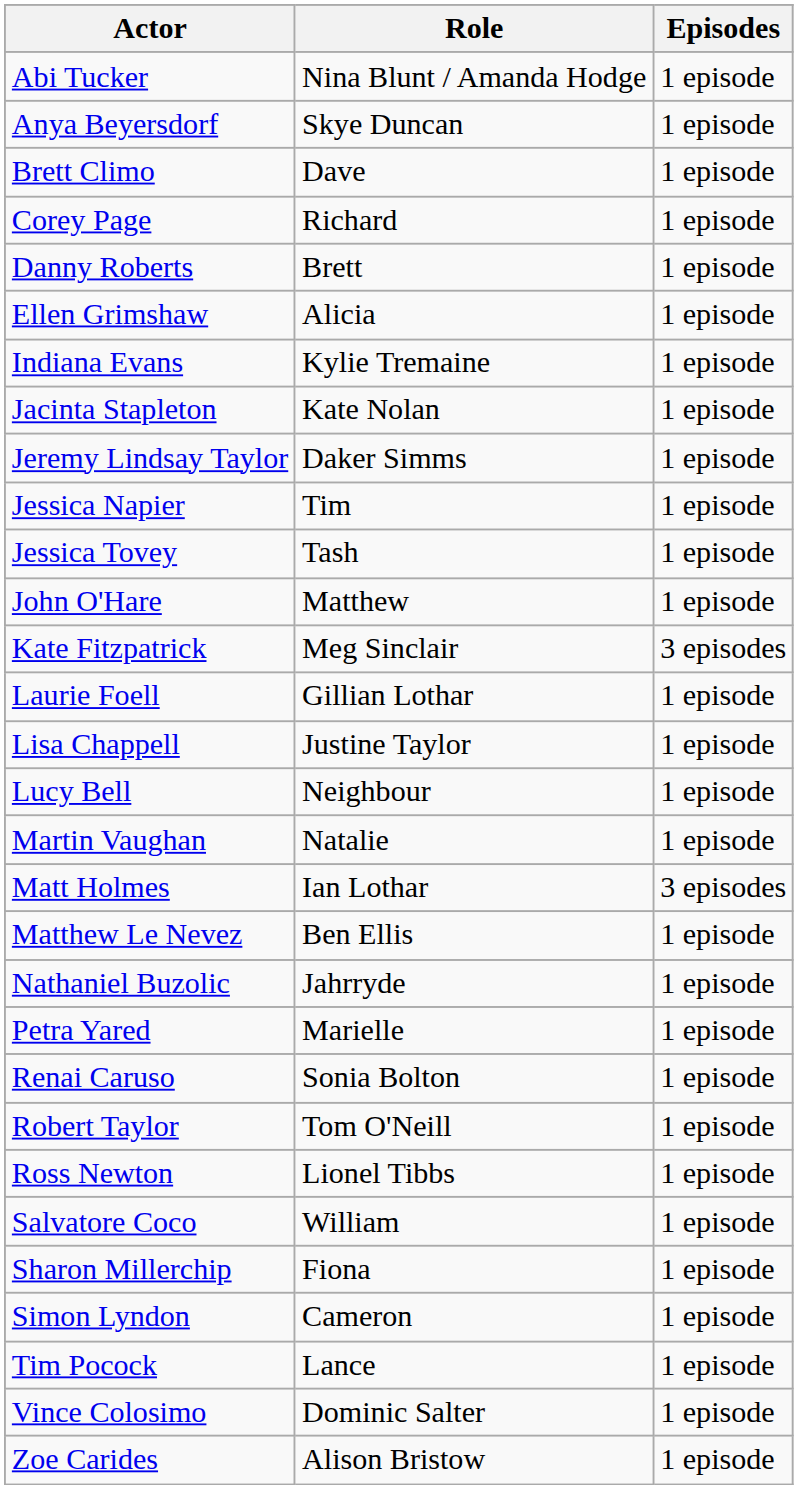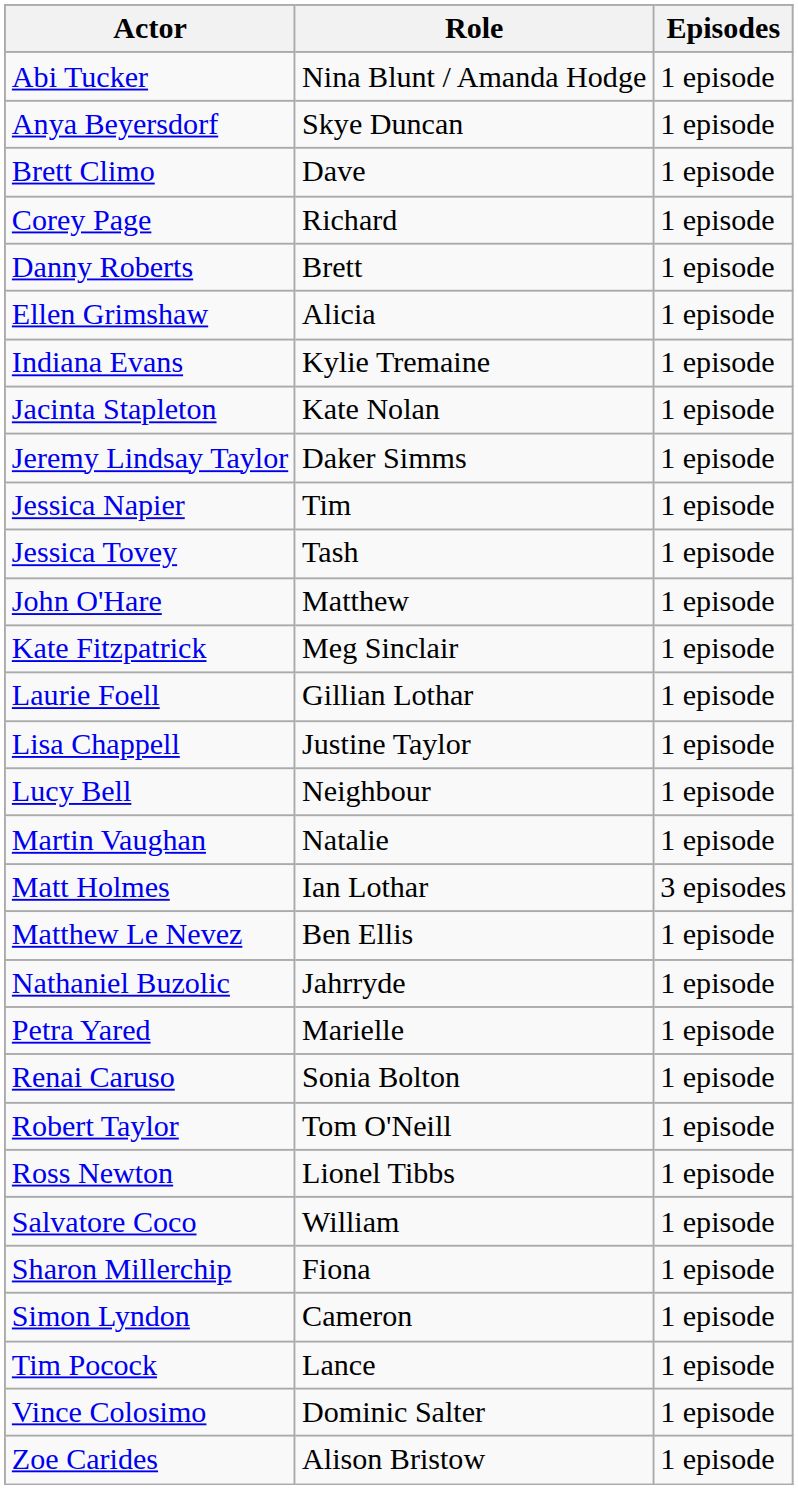Kate Fitzpatrick | Episodes: 3 episodes -> 1 episode
